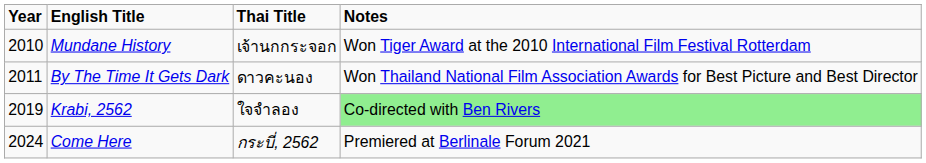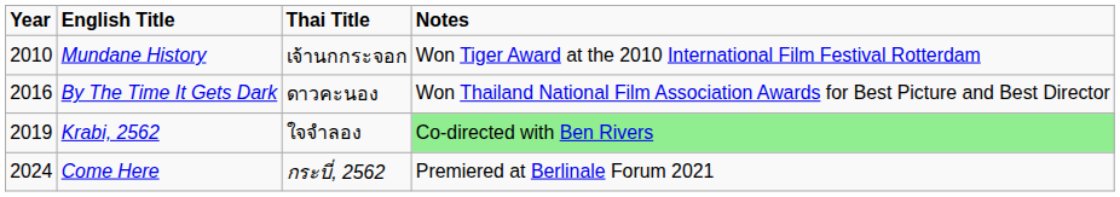By The Time It Gets Dark | Year: 2011 -> 2016
